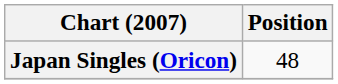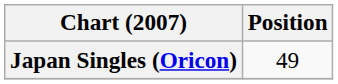Japan Singles (Oricon) | Position: 48 -> 49
